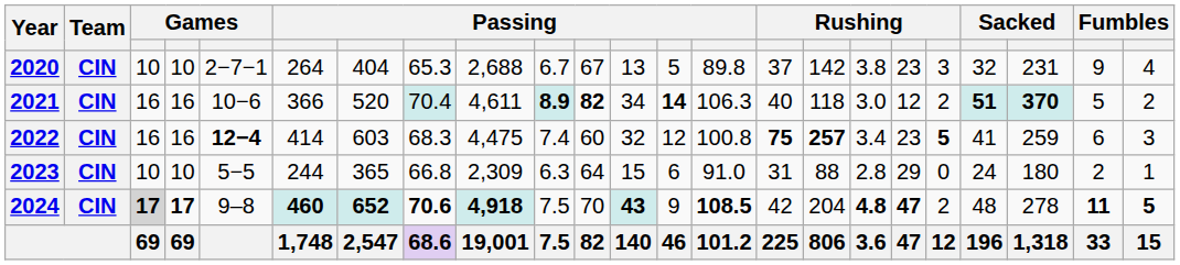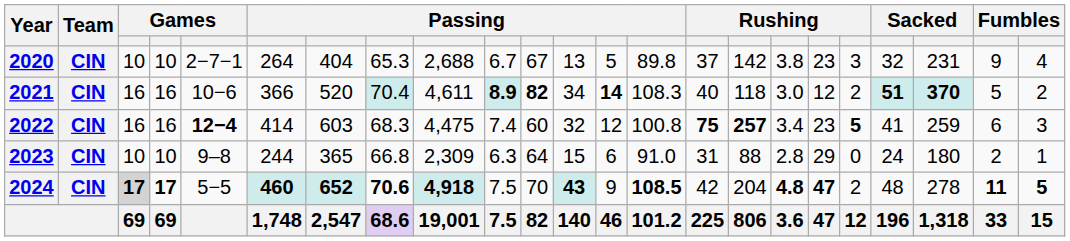2021 | column 14: 106.3 -> 108.3
2023 | column 5: 5−5 -> 9–8
2024 | column 5: 9–8 -> 5−5
